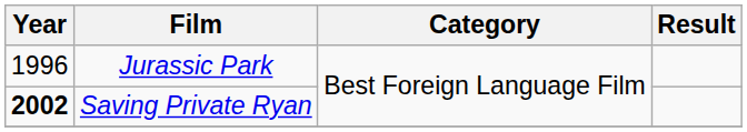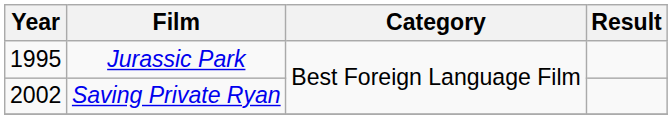Jurassic Park | Year: 1996 -> 1995
Saving Private Ryan | Year: bold -> normal
